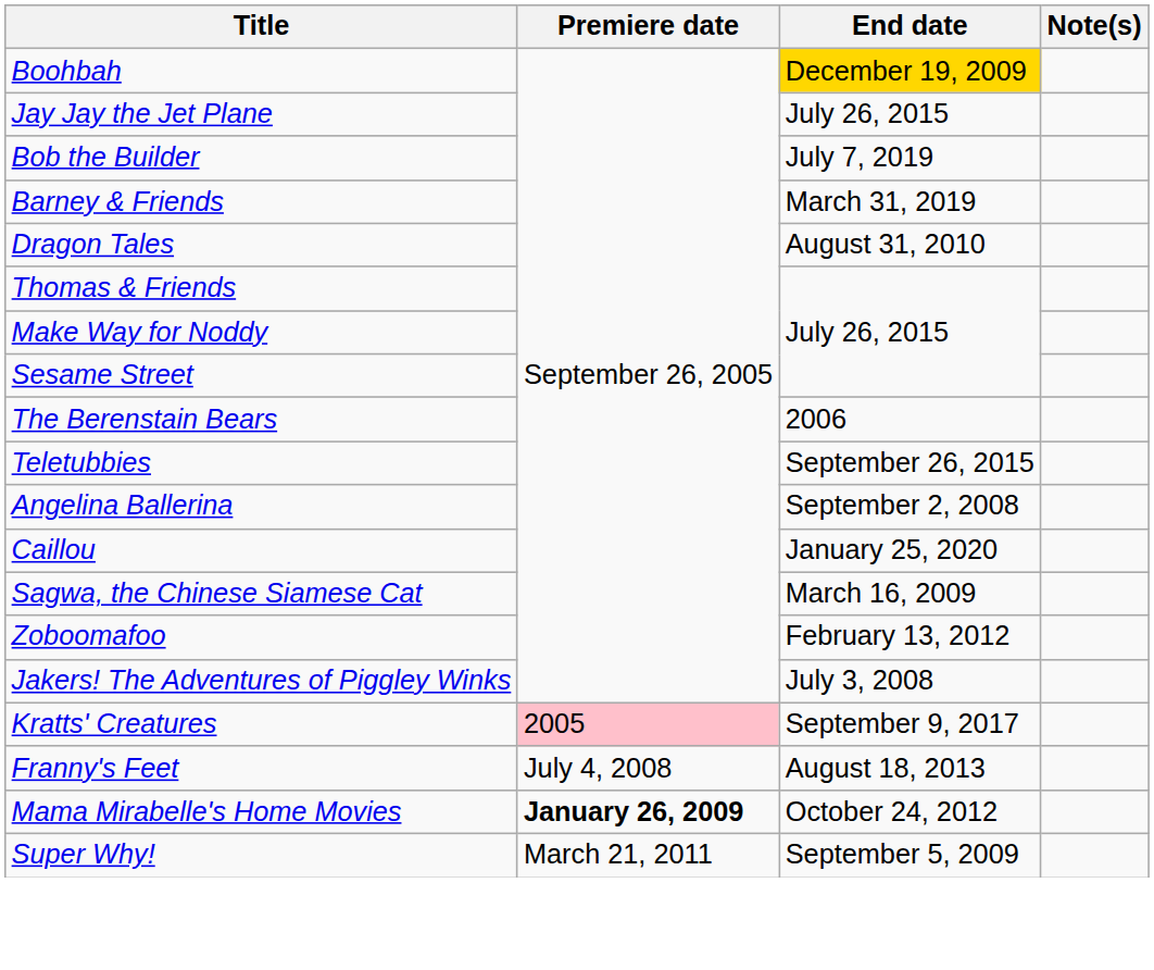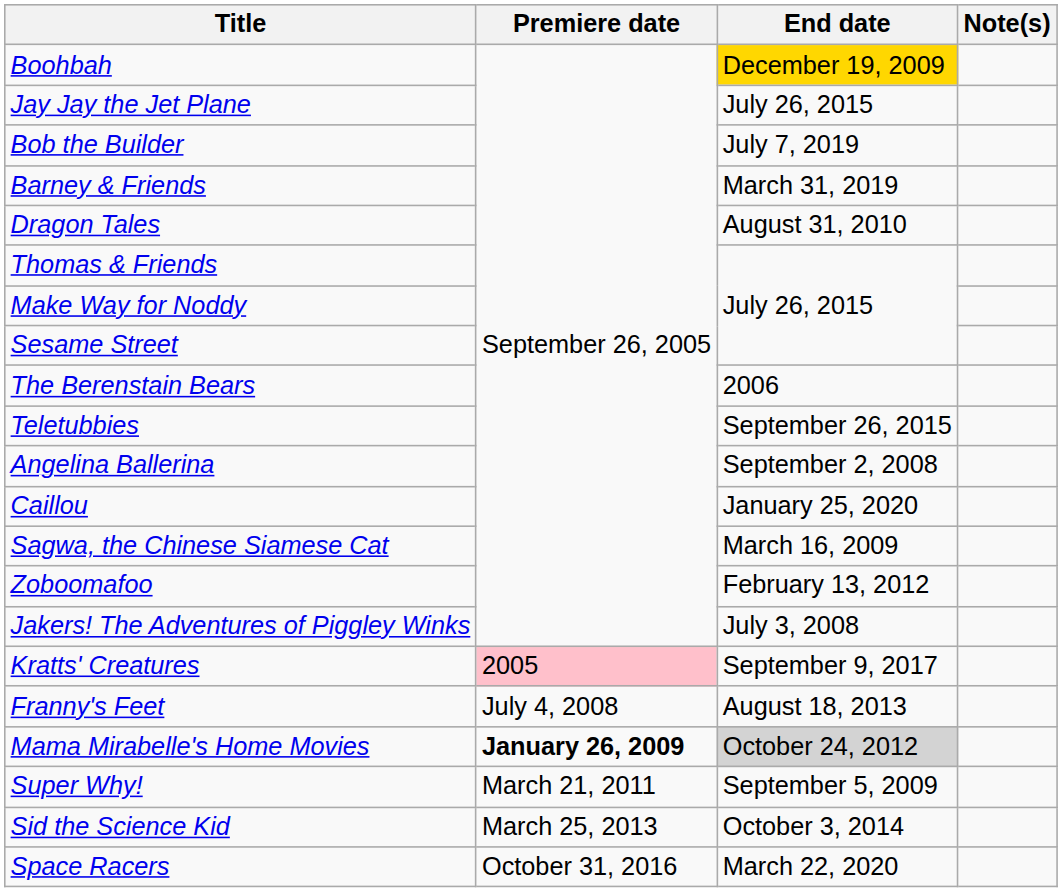Mama Mirabelle's Home Movies | End date: no background -> lightgrey background
+ row: Sid the Science Kid | March 25, 2013 | October 3, 2014
+ row: Space Racers | October 31, 2016 | March 22, 2020
